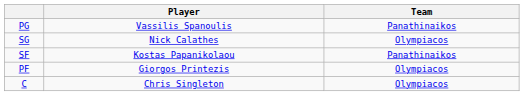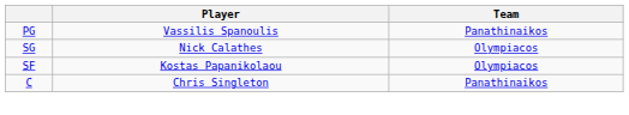SF | Team: Panathinaikos -> Olympiacos
- row: PF | Giorgos Printezis | Olympiacos
C | Team: Olympiacos -> Panathinaikos
